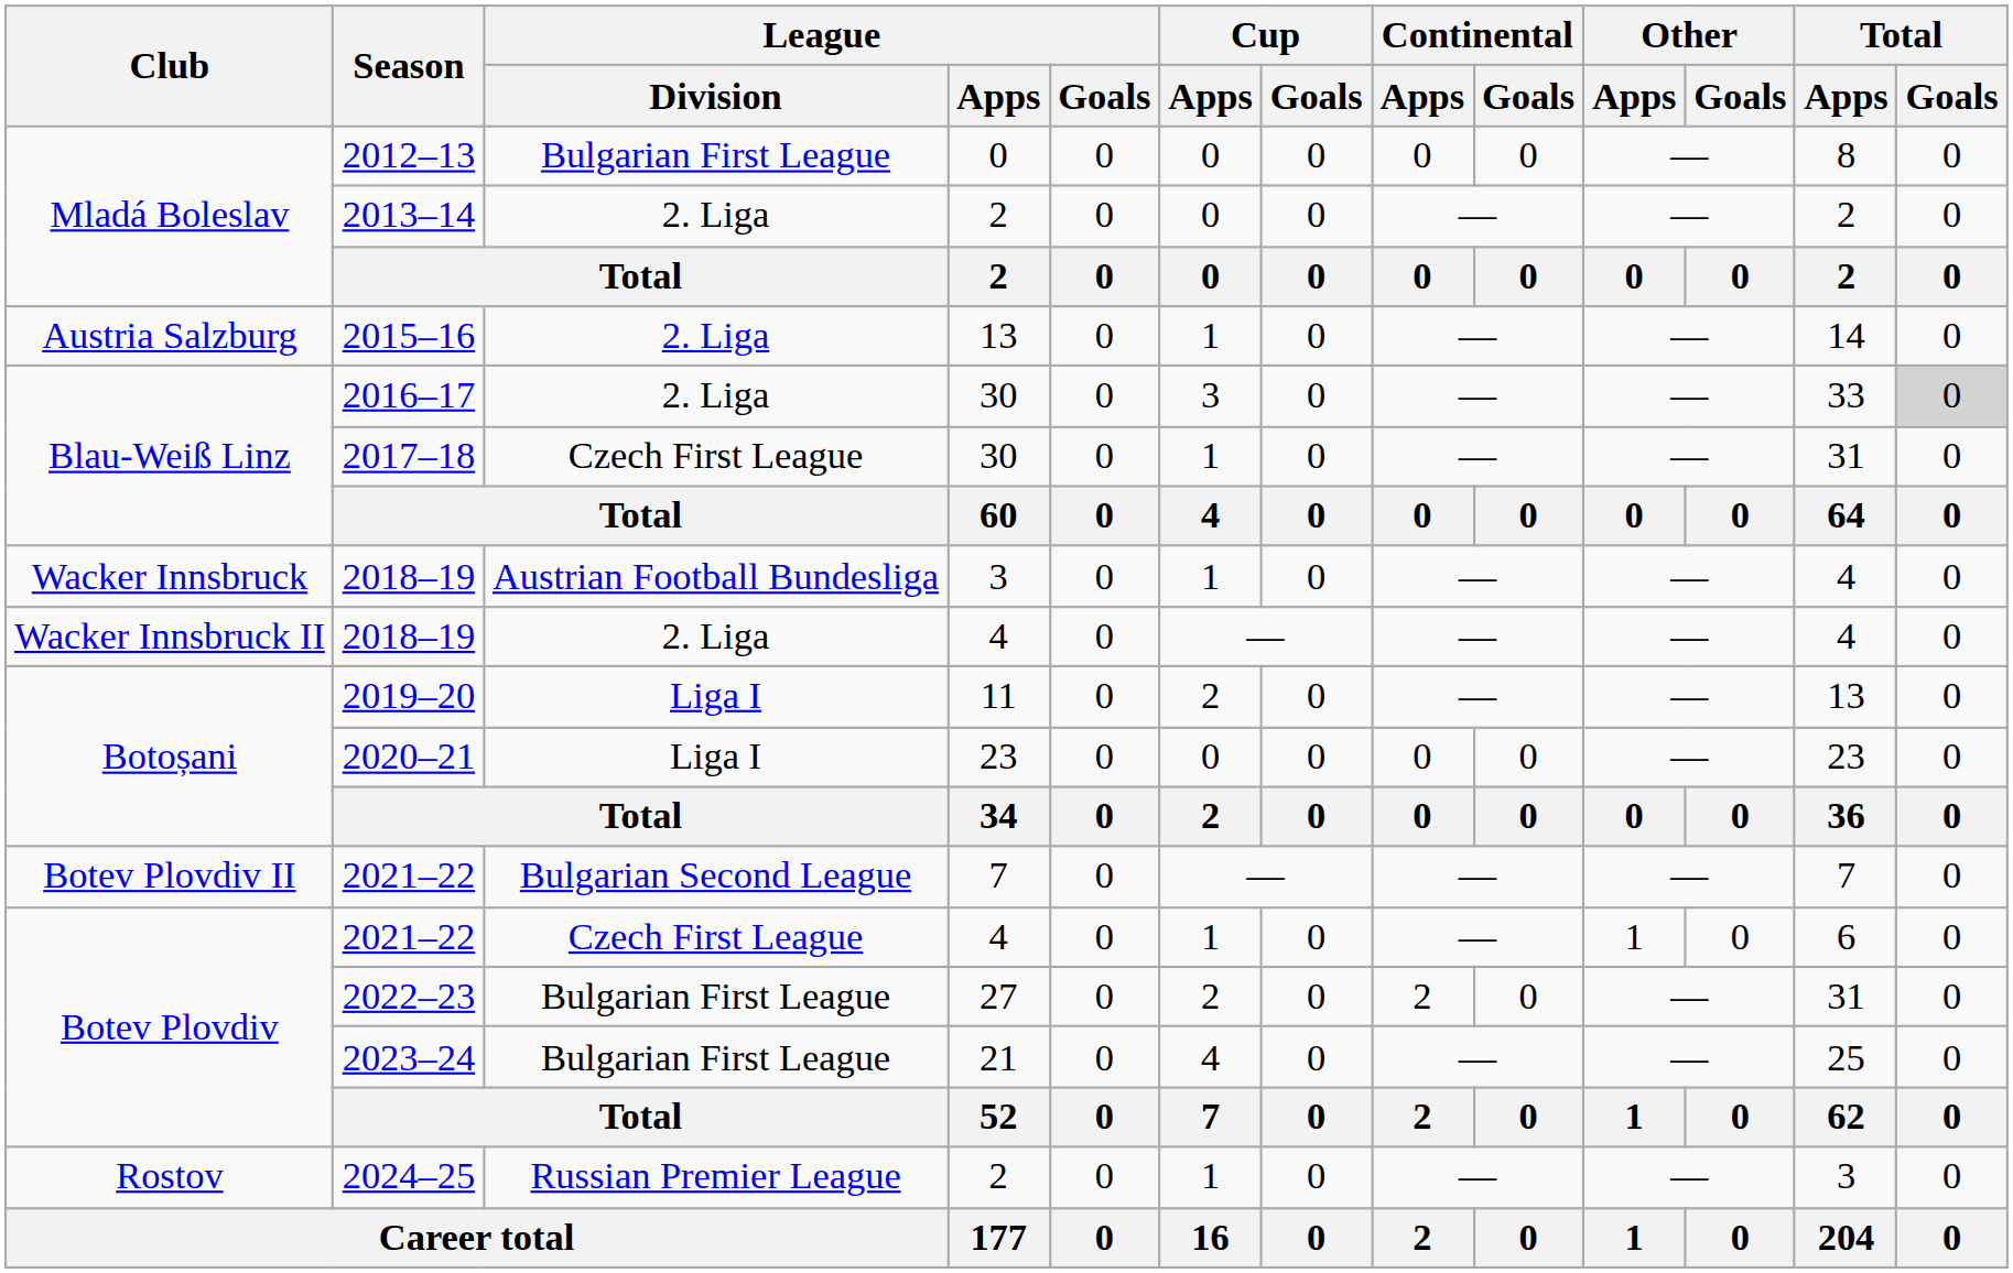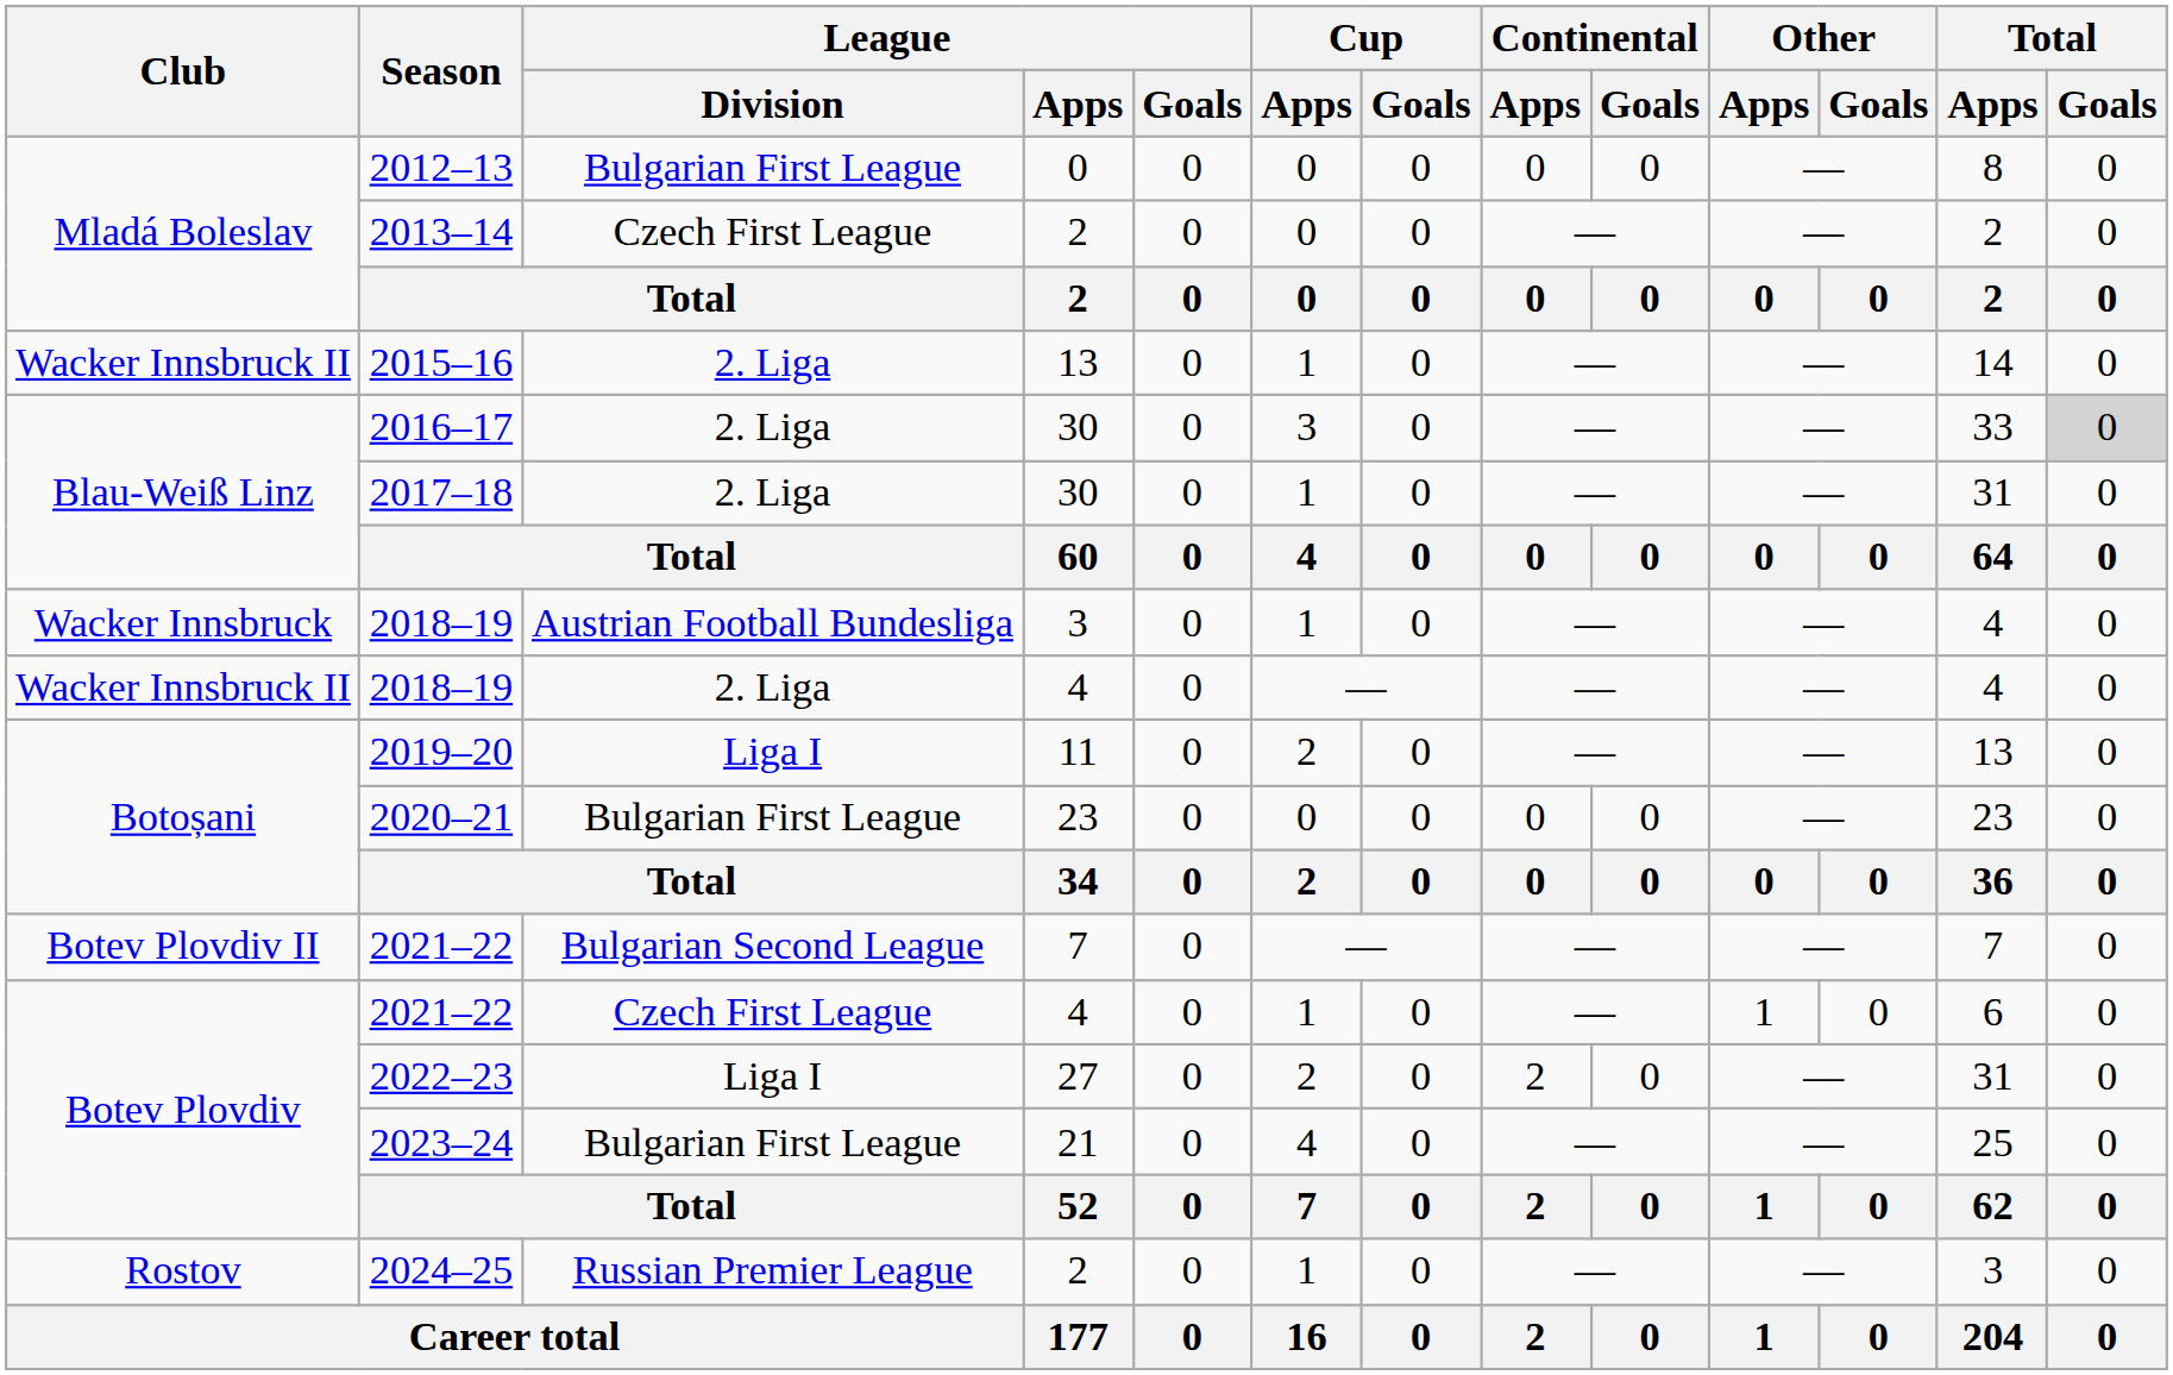2013–14 | League / Division: 2. Liga -> Czech First League
2015–16 | Club: Austria Salzburg -> Wacker Innsbruck II
2017–18 | League / Division: Czech First League -> 2. Liga
2020–21 | League / Division: Liga I -> Bulgarian First League
2022–23 | League / Division: Bulgarian First League -> Liga I
